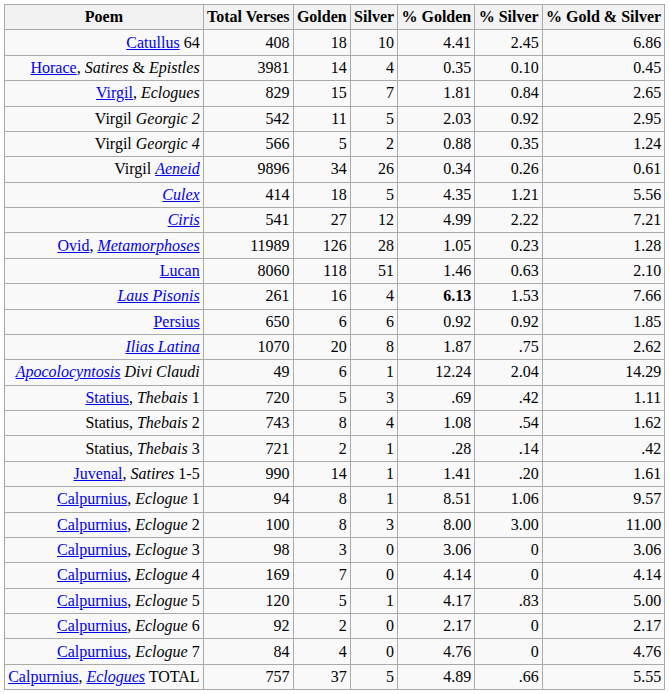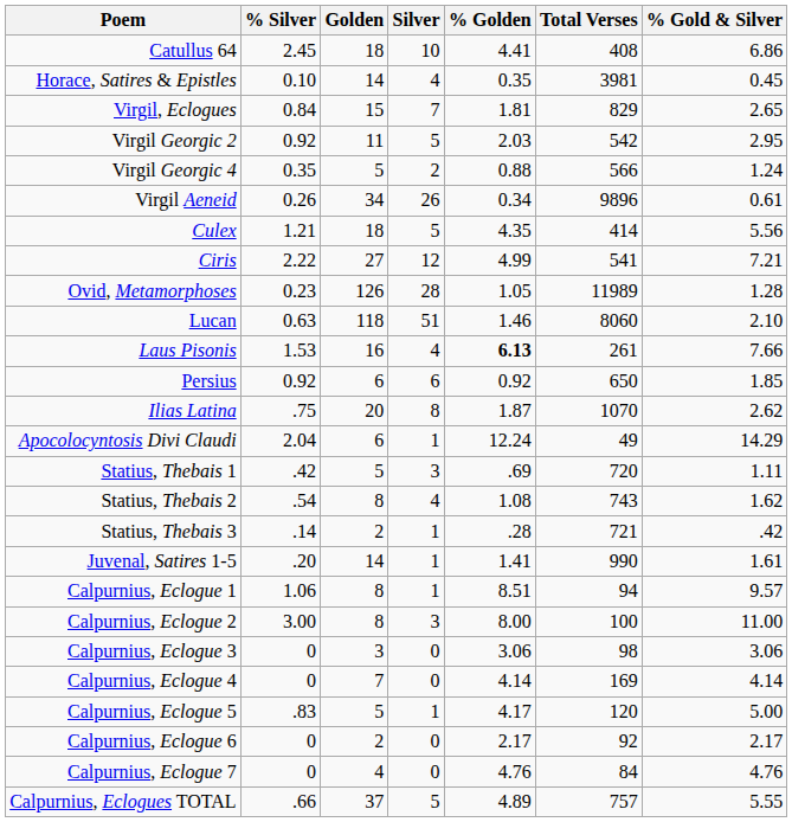columns swapped: Total Verses <-> % Silver
